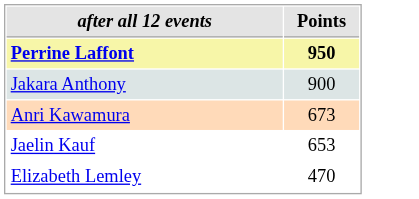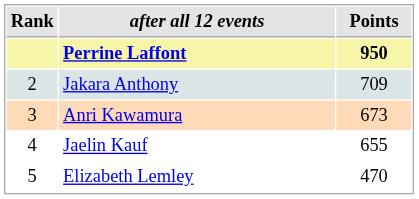+ column: Rank | 2 | 3 | 4 | 5
Jakara Anthony | Points: 900 -> 709
Jaelin Kauf | Points: 653 -> 655
